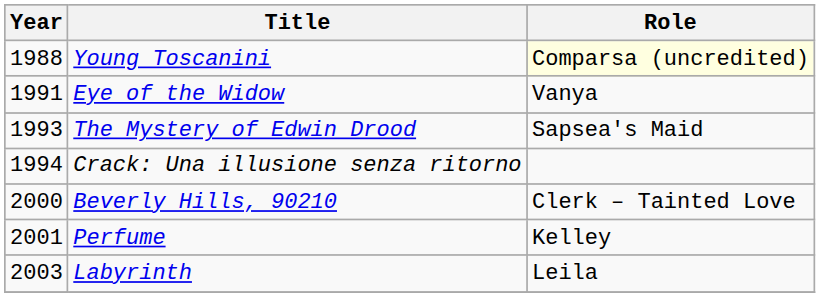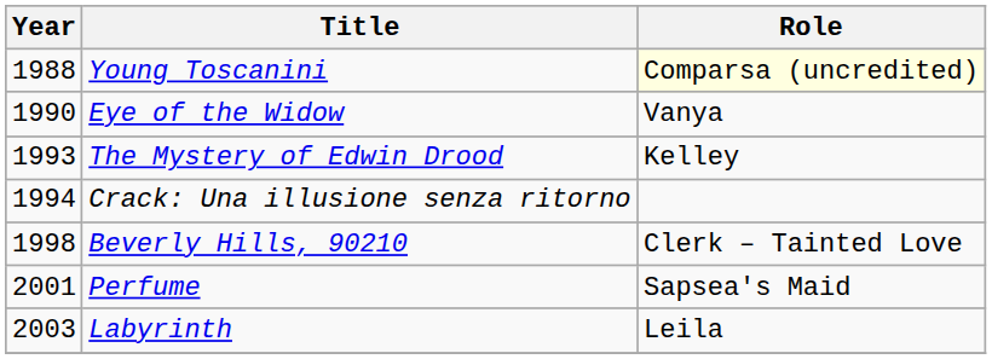Eye of the Widow | Year: 1991 -> 1990
The Mystery of Edwin Drood | Role: Sapsea's Maid -> Kelley
Beverly Hills, 90210 | Year: 2000 -> 1998
Perfume | Role: Kelley -> Sapsea's Maid
